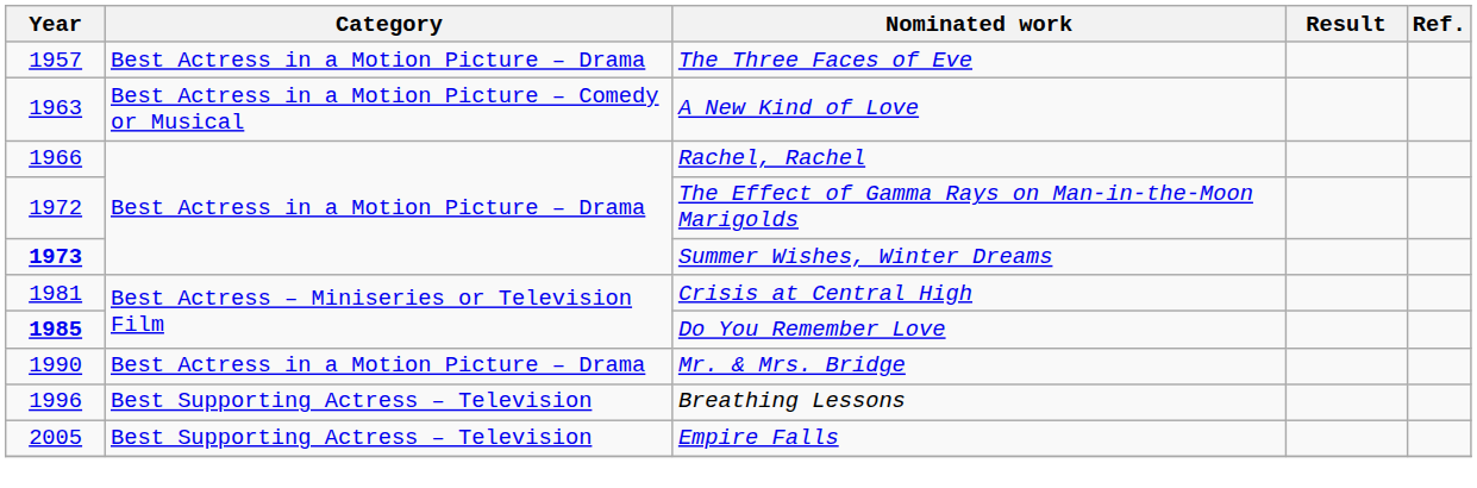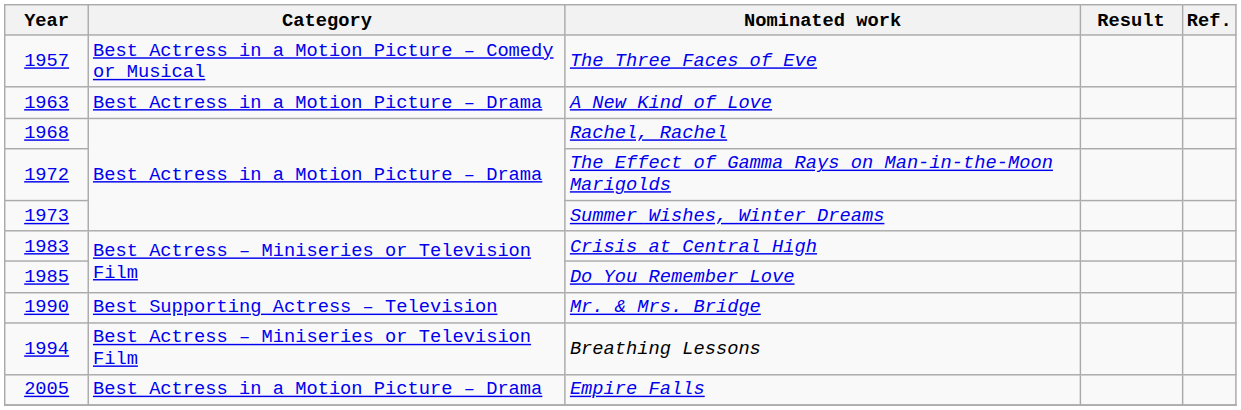The Three Faces of Eve | Category: Best Actress in a Motion Picture – Drama -> Best Actress in a Motion Picture – Comedy or Musical
A New Kind of Love | Category: Best Actress in a Motion Picture – Comedy or Musical -> Best Actress in a Motion Picture – Drama
Rachel, Rachel | Year: 1966 -> 1968
Summer Wishes, Winter Dreams | Year: bold -> normal
Crisis at Central High | Year: 1981 -> 1983
Do You Remember Love | Year: bold -> normal
Mr. & Mrs. Bridge | Category: Best Actress in a Motion Picture – Drama -> Best Supporting Actress – Television
Breathing Lessons | Year: 1996 -> 1994
Breathing Lessons | Category: Best Supporting Actress – Television -> Best Actress – Miniseries or Television Film
Empire Falls | Category: Best Supporting Actress – Television -> Best Actress in a Motion Picture – Drama
